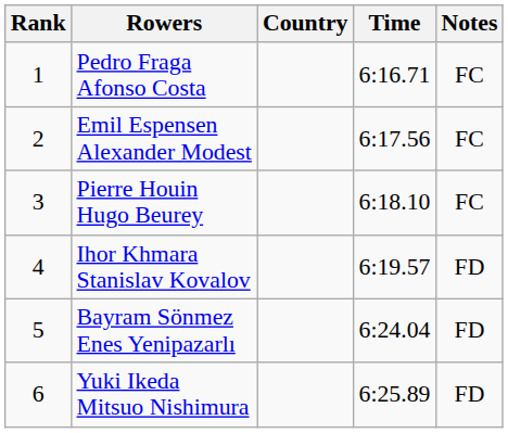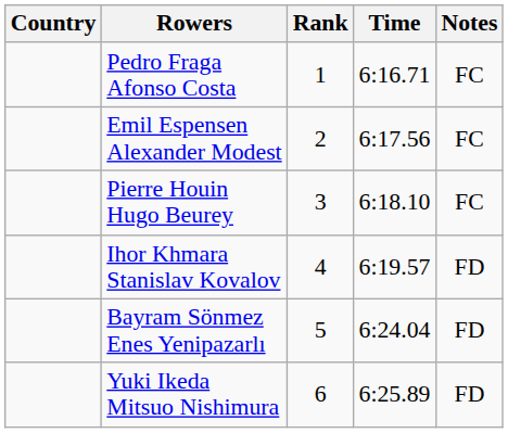columns swapped: Rank <-> Country
